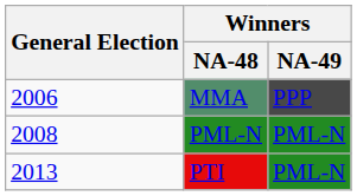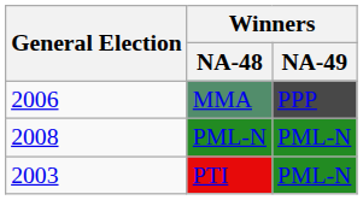PTI | General Election: 2013 -> 2003
